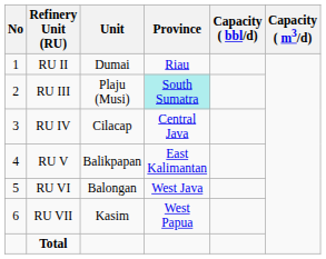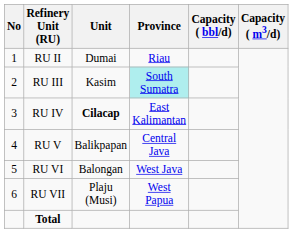RU III | Unit: Plaju (Musi) -> Kasim
RU IV | Unit: normal -> bold
RU IV | Province: Central Java -> East Kalimantan
RU V | Province: East Kalimantan -> Central Java
RU VII | Unit: Kasim -> Plaju (Musi)
